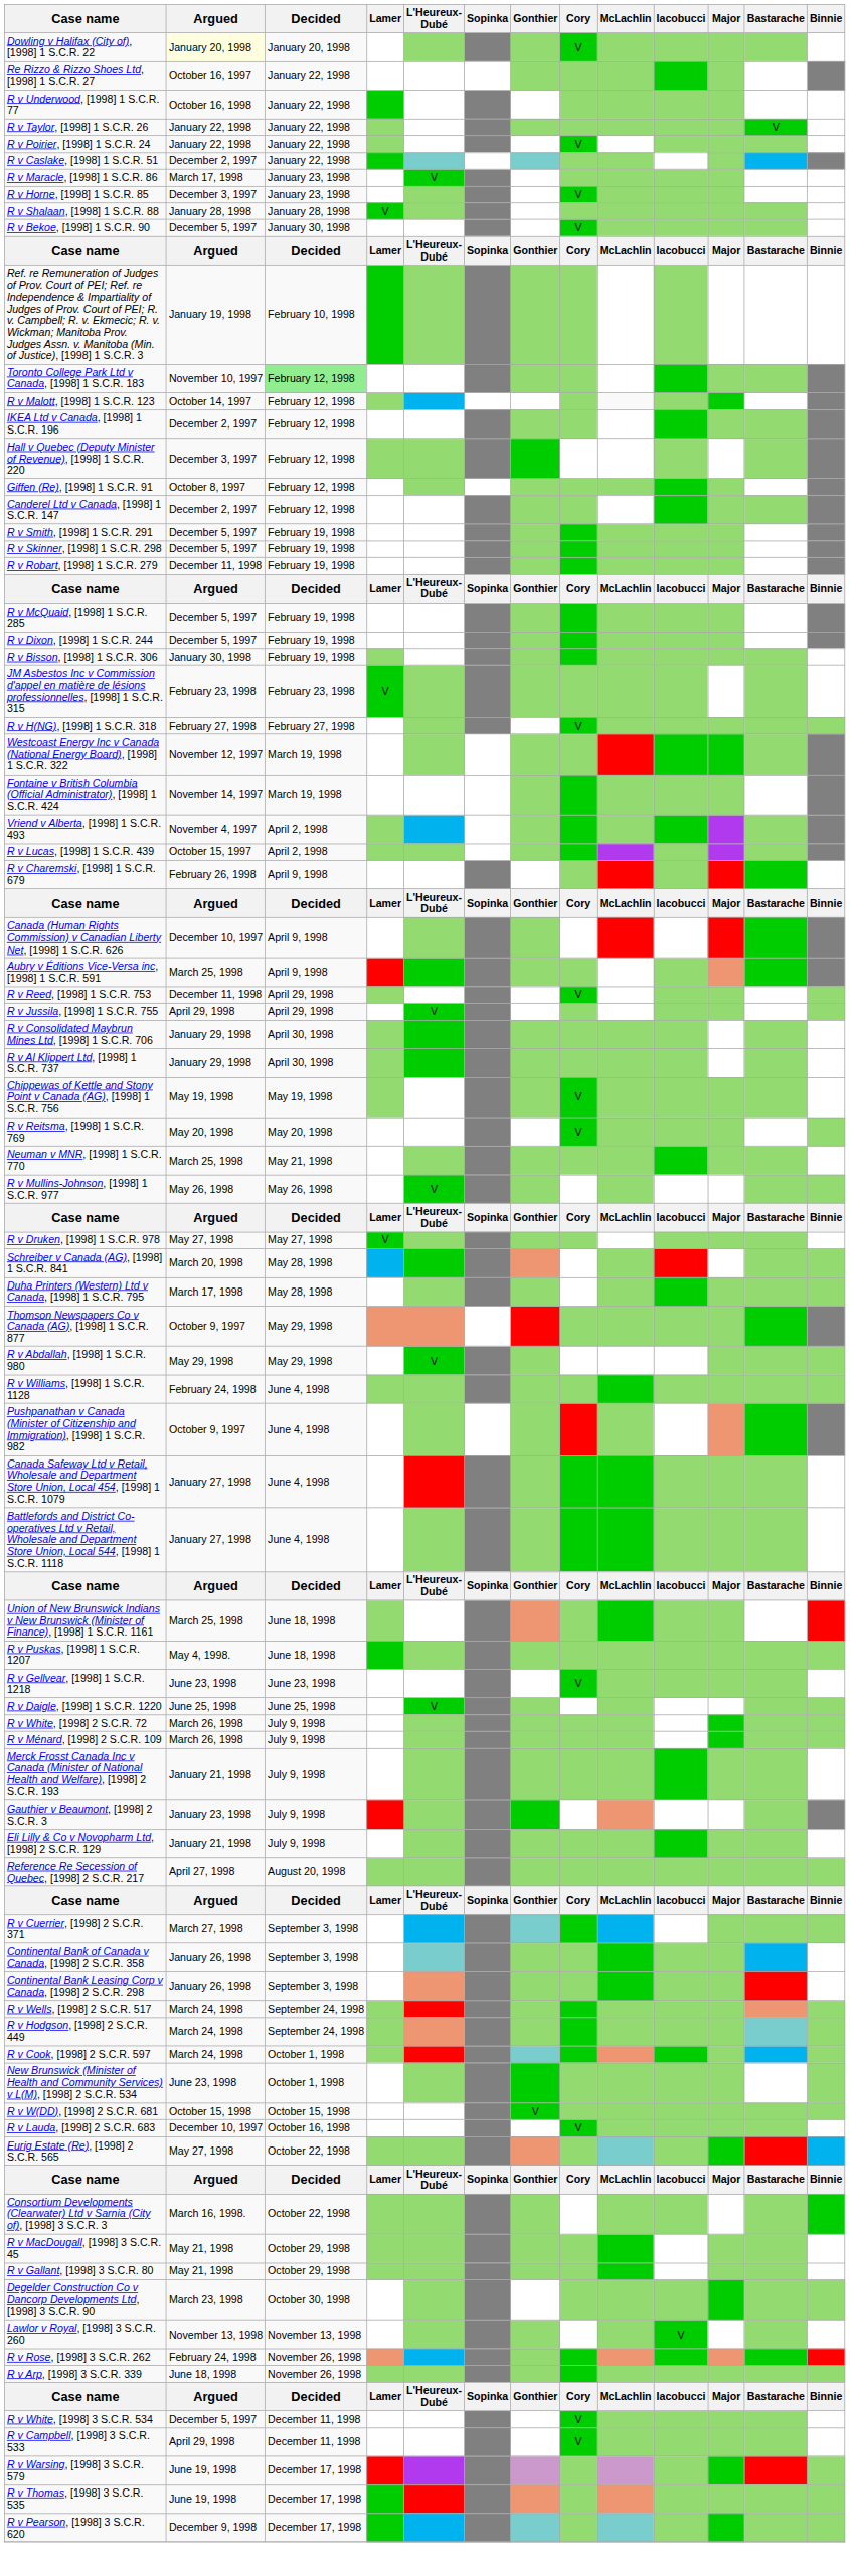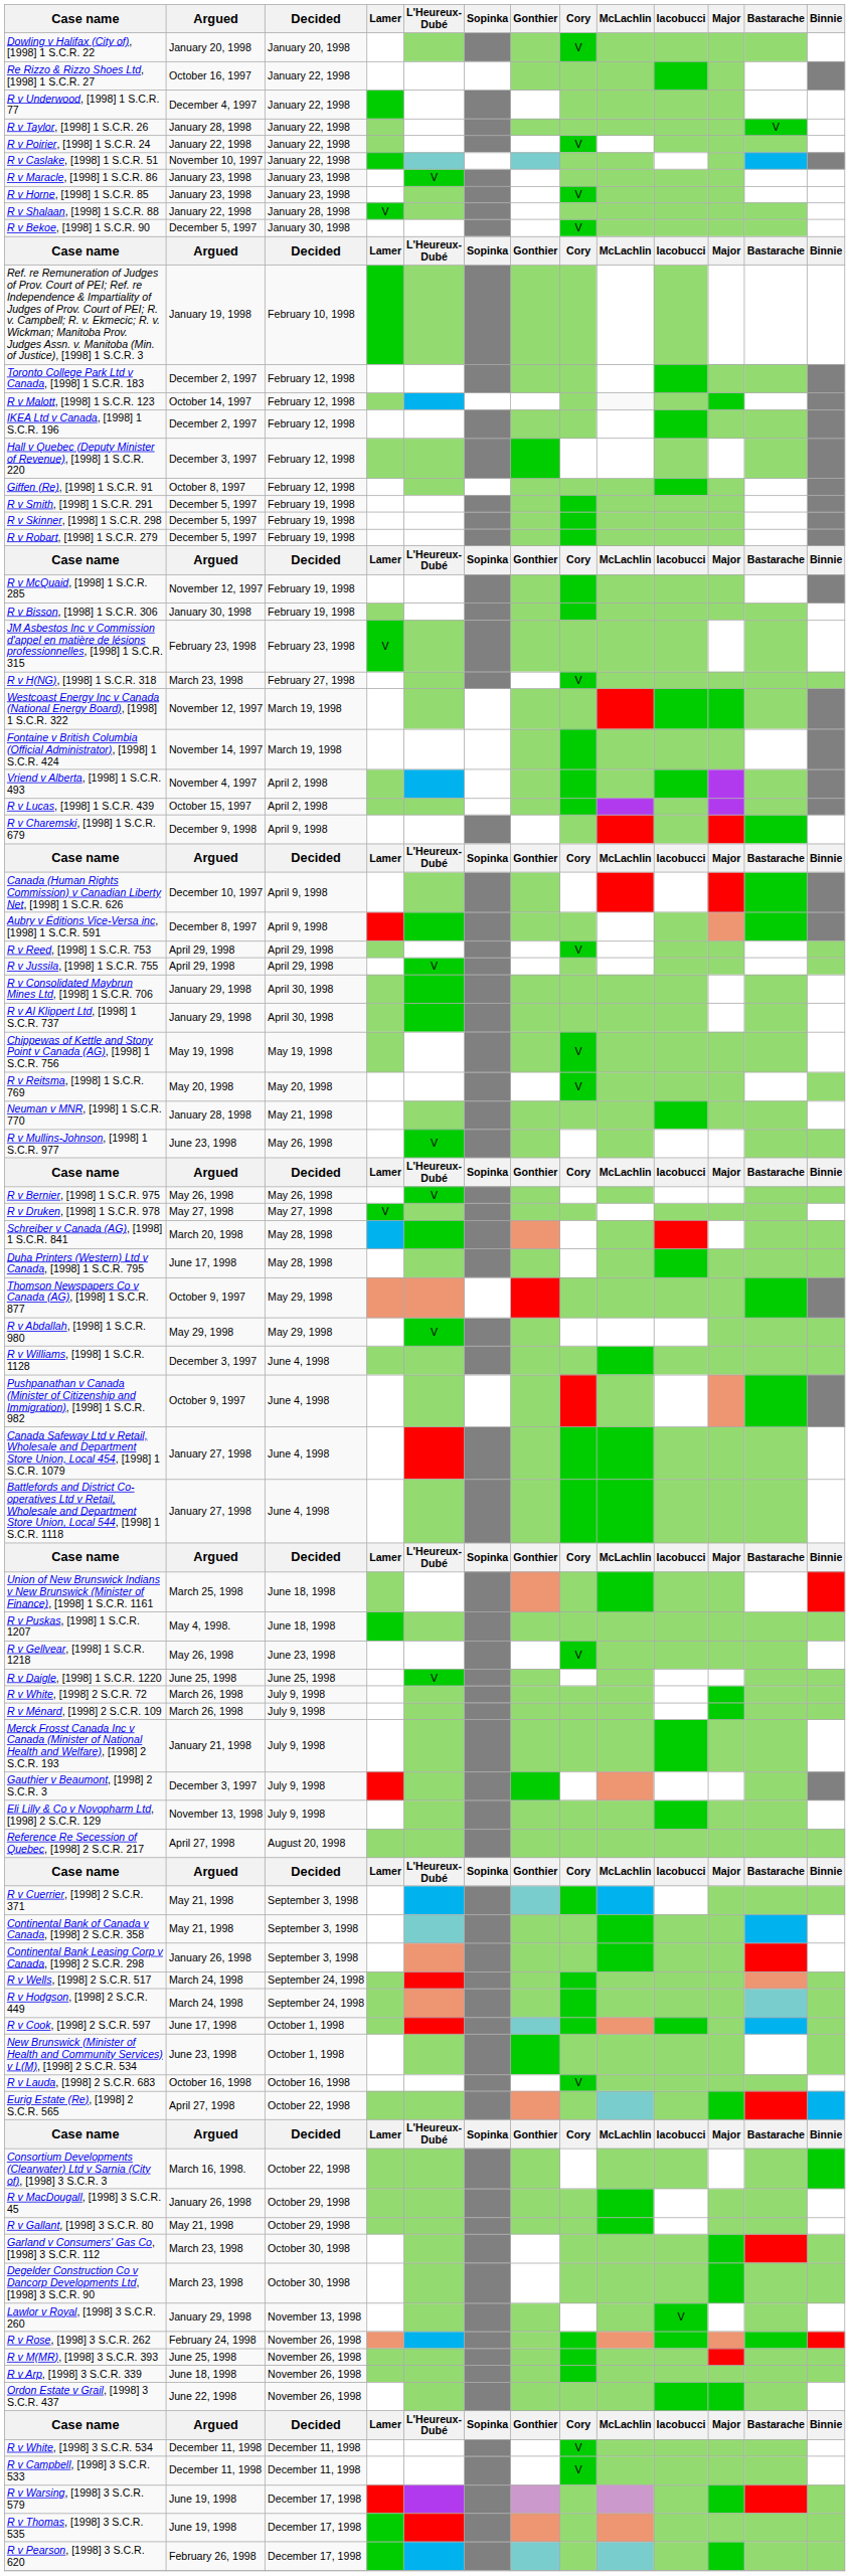Dowling v Halifax (City of), [1998] 1 S.C.R. 22 | Argued: lightyellow background -> no background
R v Underwood, [1998] 1 S.C.R. 77 | Argued: October 16, 1998 -> December 4, 1997
R v Taylor, [1998] 1 S.C.R. 26 | Argued: January 22, 1998 -> January 28, 1998
R v Caslake, [1998] 1 S.C.R. 51 | Argued: December 2, 1997 -> November 10, 1997
R v Maracle, [1998] 1 S.C.R. 86 | Argued: March 17, 1998 -> January 23, 1998
R v Horne, [1998] 1 S.C.R. 85 | Argued: December 3, 1997 -> January 23, 1998
R v Shalaan, [1998] 1 S.C.R. 88 | Argued: January 28, 1998 -> January 22, 1998
Toronto College Park Ltd v Canada, [1998] 1 S.C.R. 183 | Argued: November 10, 1997 -> December 2, 1997
Toronto College Park Ltd v Canada, [1998] 1 S.C.R. 183 | Decided: lightgreen background -> no background
- row: Canderel Ltd v Canada, [1998] 1 S.C.R. 147 | December 2, 1997 | February 12, 1998
R v Robart, [1998] 1 S.C.R. 279 | Argued: December 11, 1998 -> December 5, 1997
R v McQuaid, [1998] 1 S.C.R. 285 | Argued: December 5, 1997 -> November 12, 1997
- row: R v Dixon, [1998] 1 S.C.R. 244 | December 5, 1997 | February 19, 1998
R v H(NG), [1998] 1 S.C.R. 318 | Argued: February 27, 1998 -> March 23, 1998
R v Charemski, [1998] 1 S.C.R. 679 | Argued: February 26, 1998 -> December 9, 1998
Aubry v Éditions Vice-Versa inc, [1998] 1 S.C.R. 591 | Argued: March 25, 1998 -> December 8, 1997
R v Reed, [1998] 1 S.C.R. 753 | Argued: December 11, 1998 -> April 29, 1998
Neuman v MNR, [1998] 1 S.C.R. 770 | Argued: March 25, 1998 -> January 28, 1998
R v Mullins-Johnson, [1998] 1 S.C.R. 977 | Argued: May 26, 1998 -> June 23, 1998
+ row: R v Bernier, [1998] 1 S.C.R. 975 | May 26, 1998 | May 26, 1998 | V
Duha Printers (Western) Ltd v Canada, [1998] 1 S.C.R. 795 | Argued: March 17, 1998 -> June 17, 1998
R v Williams, [1998] 1 S.C.R. 1128 | Argued: February 24, 1998 -> December 3, 1997
R v Gellvear, [1998] 1 S.C.R. 1218 | Argued: June 23, 1998 -> May 26, 1998
Gauthier v Beaumont, [1998] 2 S.C.R. 3 | Argued: January 23, 1998 -> December 3, 1997
Eli Lilly & Co v Novopharm Ltd, [1998] 2 S.C.R. 129 | Argued: January 21, 1998 -> November 13, 1998
R v Cuerrier, [1998] 2 S.C.R. 371 | Argued: March 27, 1998 -> May 21, 1998
Continental Bank of Canada v Canada, [1998] 2 S.C.R. 358 | Argued: January 26, 1998 -> May 21, 1998
R v Cook, [1998] 2 S.C.R. 597 | Argued: March 24, 1998 -> June 17, 1998
- row: R v W(DD), [1998] 2 S.C.R. 681 | October 15, 1998 | October 15, 1998 | V
R v Lauda, [1998] 2 S.C.R. 683 | Argued: December 10, 1997 -> October 16, 1998
Eurig Estate (Re), [1998] 2 S.C.R. 565 | Argued: May 27, 1998 -> April 27, 1998
R v MacDougall, [1998] 3 S.C.R. 45 | Argued: May 21, 1998 -> January 26, 1998
+ row: Garland v Consumers' Gas Co, [1998] 3 S.C.R. 112 | March 23, 1998 | October 30, 1998
Lawlor v Royal, [1998] 3 S.C.R. 260 | Argued: November 13, 1998 -> January 29, 1998
+ row: R v M(MR), [1998] 3 S.C.R. 393 | June 25, 1998 | November 26, 1998
+ row: Ordon Estate v Grail, [1998] 3 S.C.R. 437 | June 22, 1998 | November 26, 1998
R v White, [1998] 3 S.C.R. 534 | Argued: December 5, 1997 -> December 11, 1998
R v Campbell, [1998] 3 S.C.R. 533 | Argued: April 29, 1998 -> December 11, 1998
R v Pearson, [1998] 3 S.C.R. 620 | Argued: December 9, 1998 -> February 26, 1998
